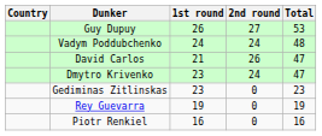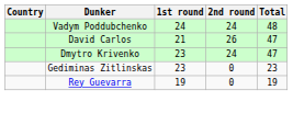- row: Guy Dupuy | 26 | 27 | 53
- row: Piotr Renkiel | 16 | 0 | 16
